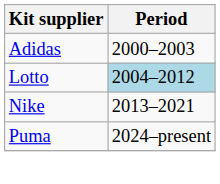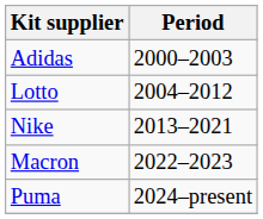Lotto | Period: lightblue background -> no background
+ row: Macron | 2022–2023
